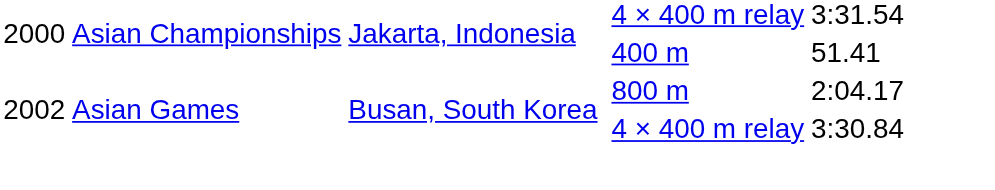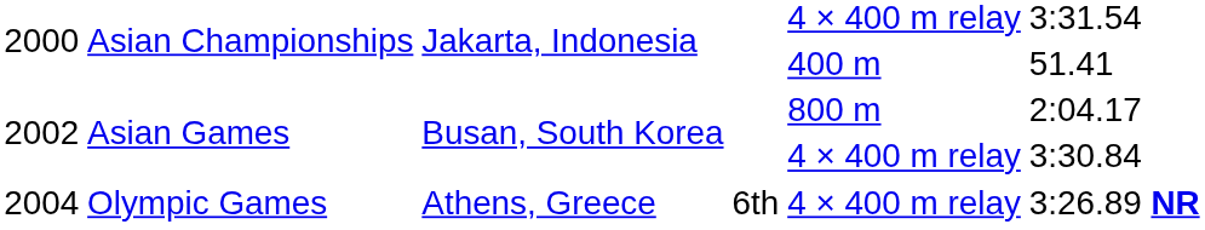+ row: 2004 | Olympic Games | Athens, Greece | 6th | 4 × 400 m relay | 3:26.89 NR
